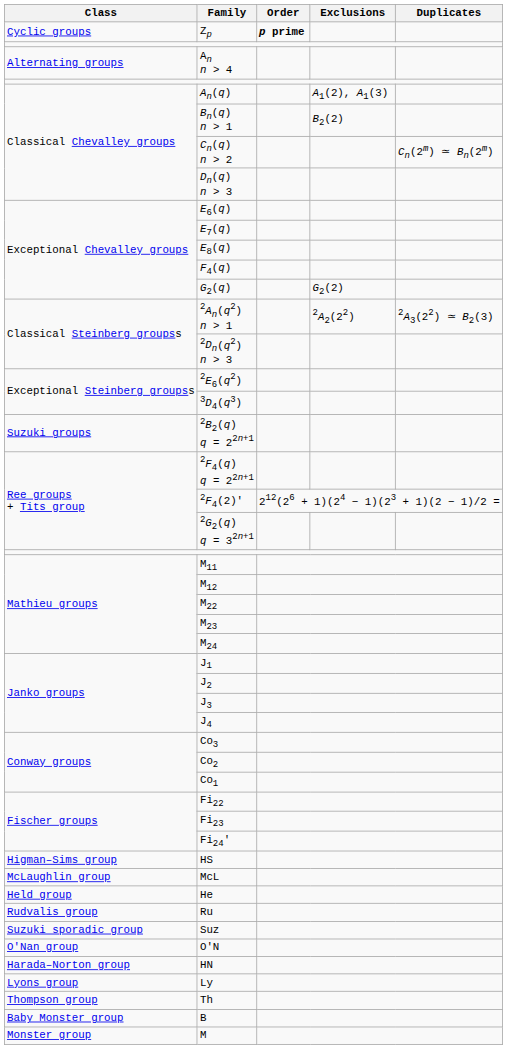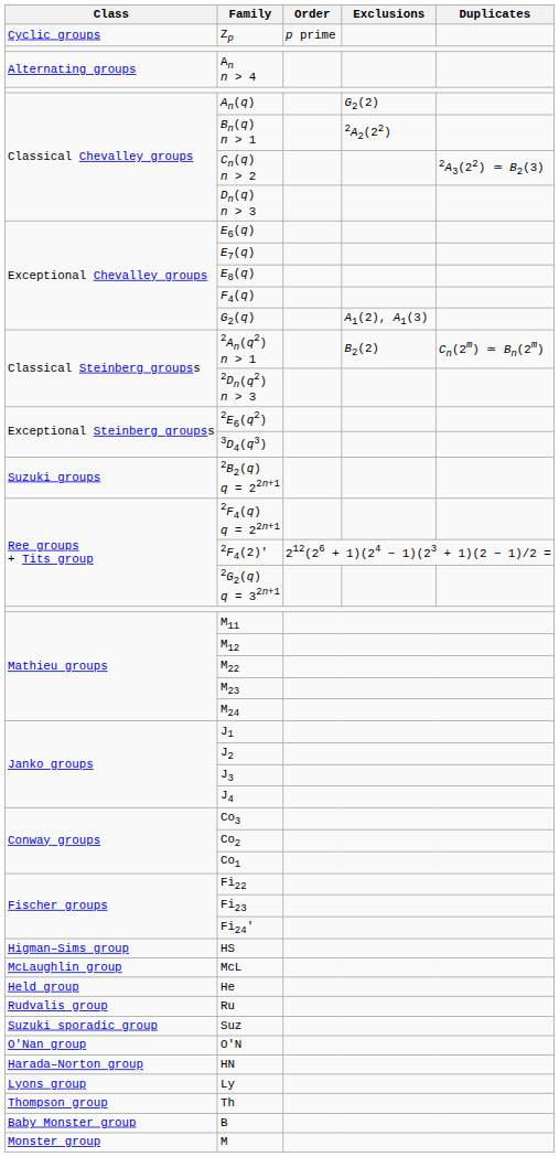Zp | Order: bold -> normal
An(q) | Exclusions: A1(2), A1(3) -> G2(2)
Bn(q) n > 1 | Exclusions: B2(2) -> 2A2(22)
Cn(q) n > 2 | Duplicates: Cn(2m) ≃ Bn(2m) -> 2A3(22) ≃ B2(3)
G2(q) | Exclusions: G2(2) -> A1(2), A1(3)
2An(q2) n > 1 | Exclusions: 2A2(22) -> B2(2)
2An(q2) n > 1 | Duplicates: 2A3(22) ≃ B2(3) -> Cn(2m) ≃ Bn(2m)
